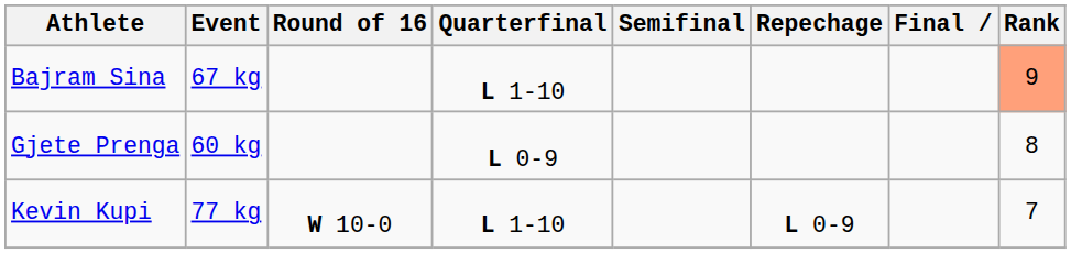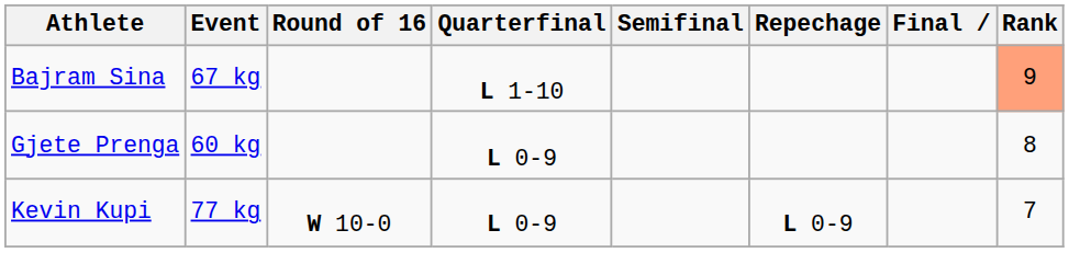Kevin Kupi | Quarterfinal: L 1-10 -> L 0-9
